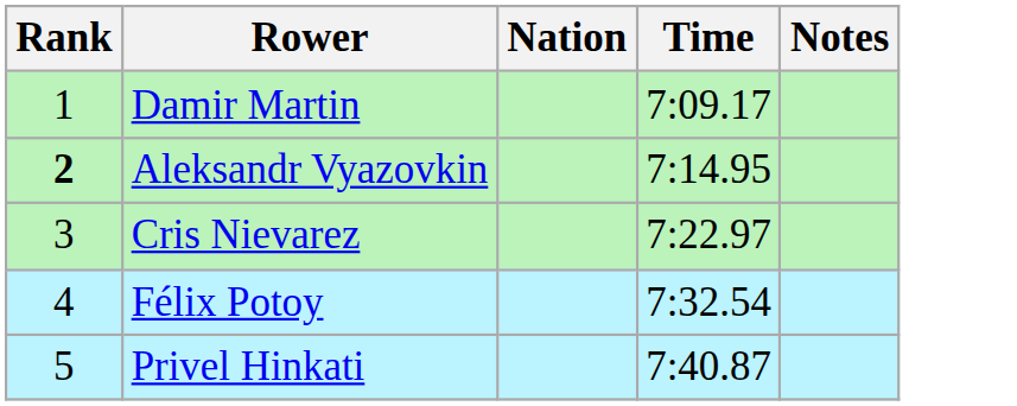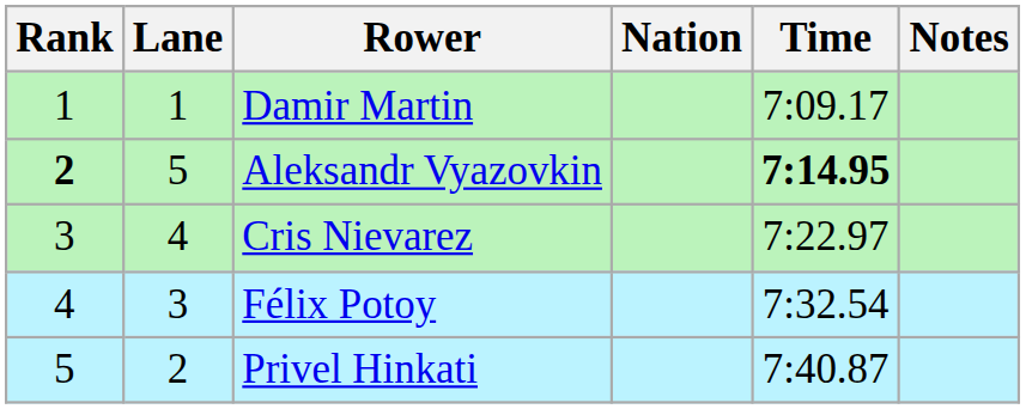+ column: Lane | 1 | 5 | 4 | 3 | 2
Aleksandr Vyazovkin | Time: normal -> bold
